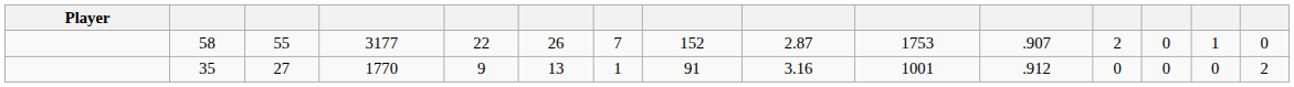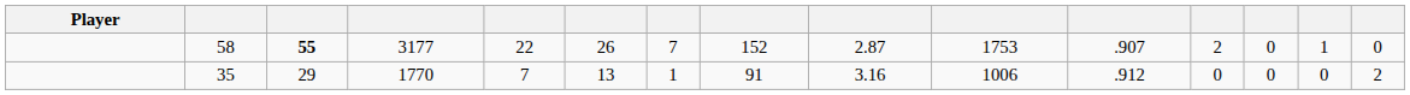58 | column 3: normal -> bold
35 | column 3: 27 -> 29
35 | column 5: 9 -> 7
35 | column 10: 1001 -> 1006
